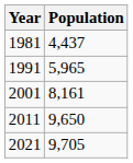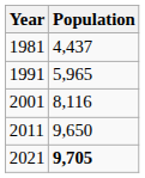2001 | Population: 8,161 -> 8,116
2021 | Population: normal -> bold
